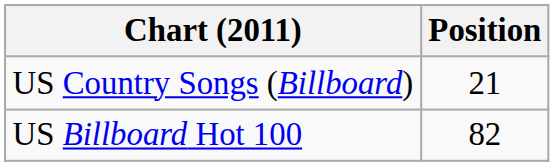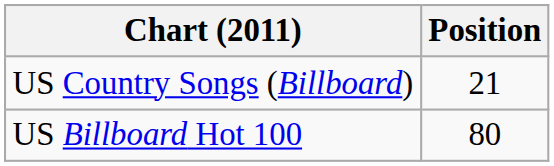US Billboard Hot 100 | Position: 82 -> 80
